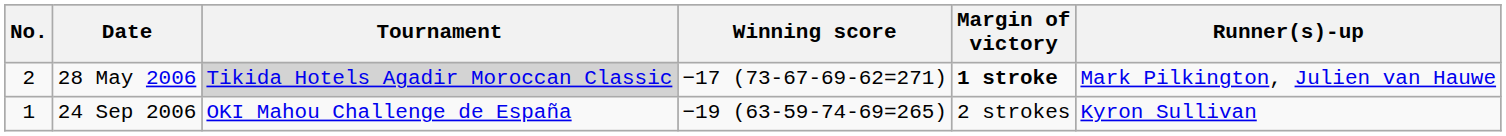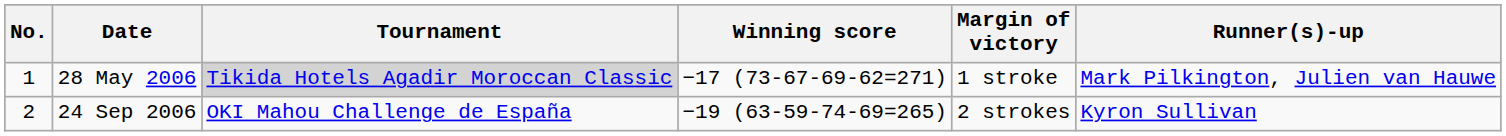28 May 2006 | No.: 2 -> 1
28 May 2006 | Margin of victory: bold -> normal
24 Sep 2006 | No.: 1 -> 2
